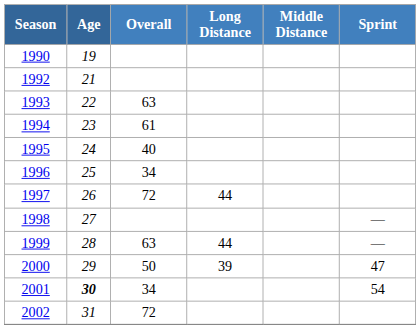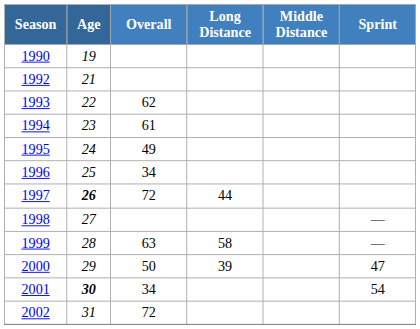1993 | Overall: 63 -> 62
1995 | Overall: 40 -> 49
1997 | Age: normal -> bold
1999 | Long Distance: 44 -> 58
